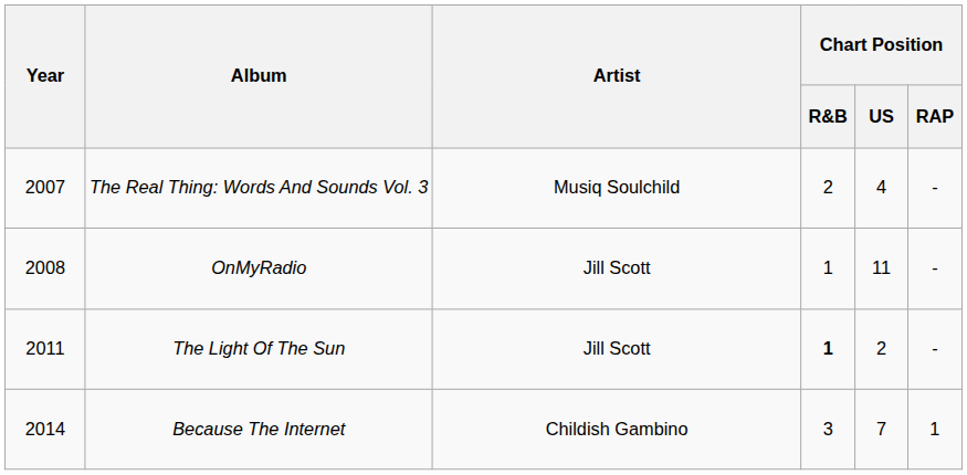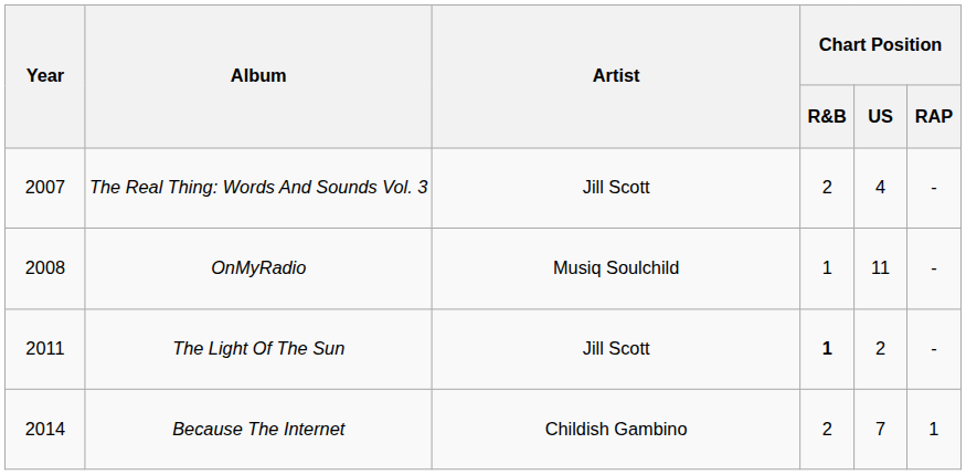The Real Thing: Words And Sounds Vol. 3 | Artist: Musiq Soulchild -> Jill Scott
OnMyRadio | Artist: Jill Scott -> Musiq Soulchild
Because The Internet | Chart Position / R&B: 3 -> 2
